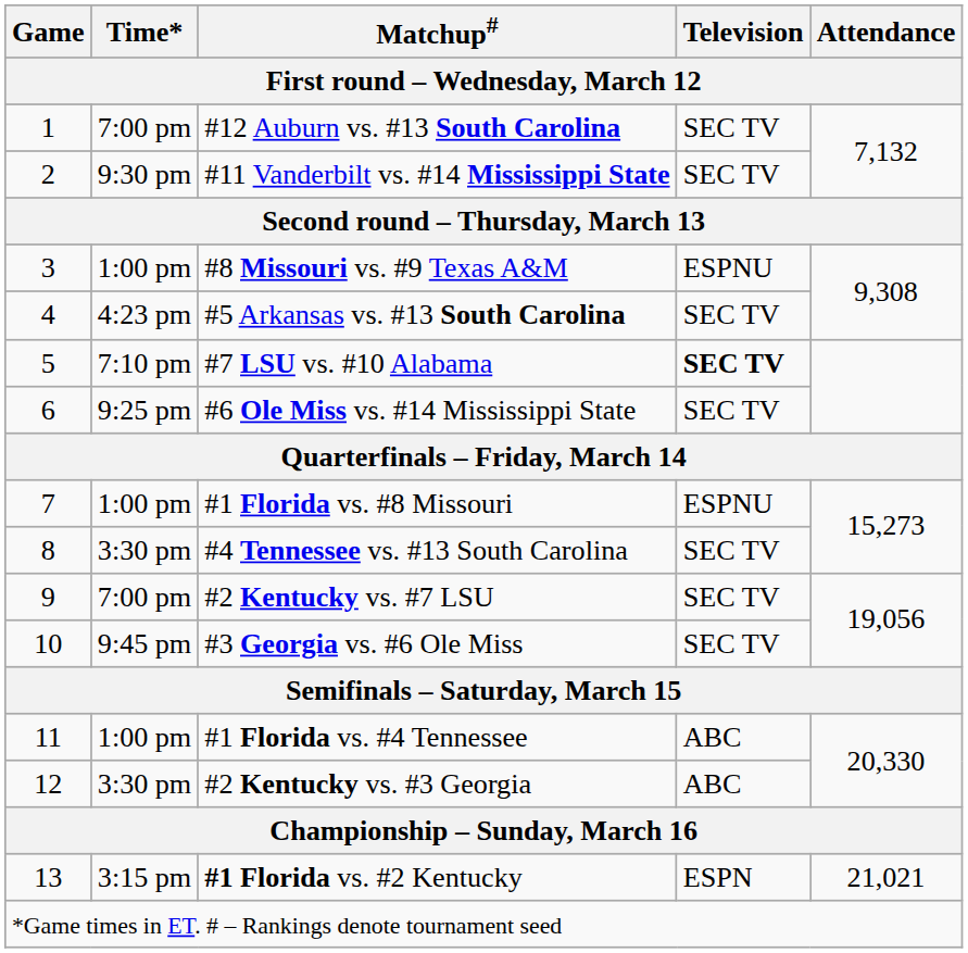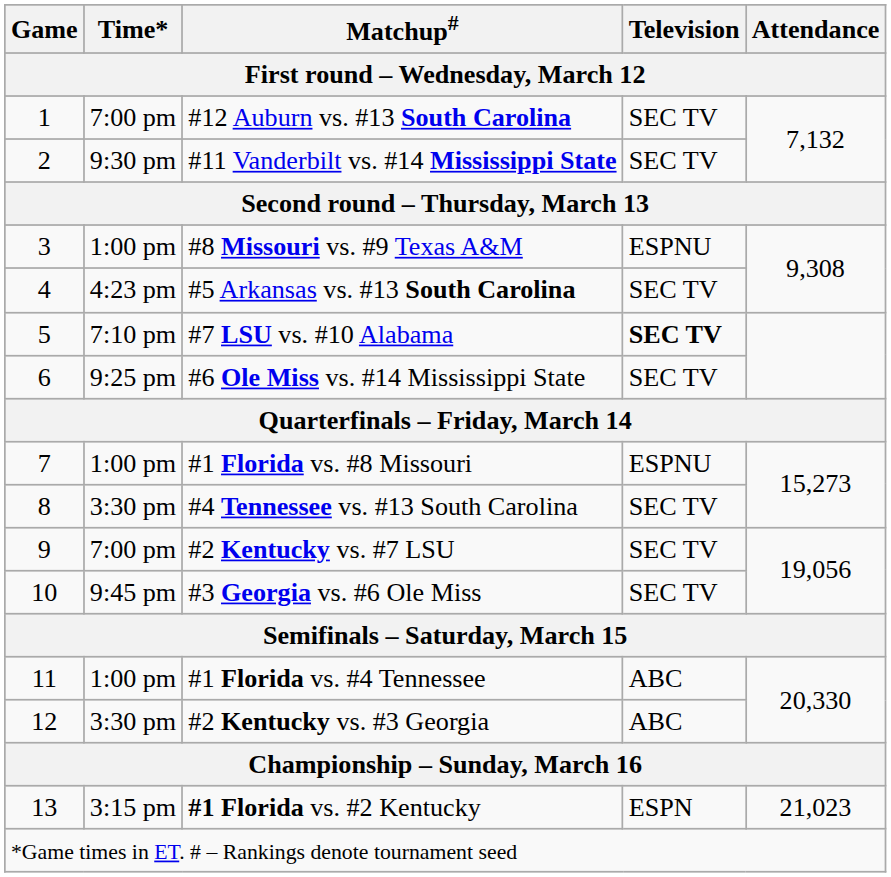#1 Florida vs. #2 Kentucky | Attendance / First round – Wednesday, March 12: 21,021 -> 21,023
